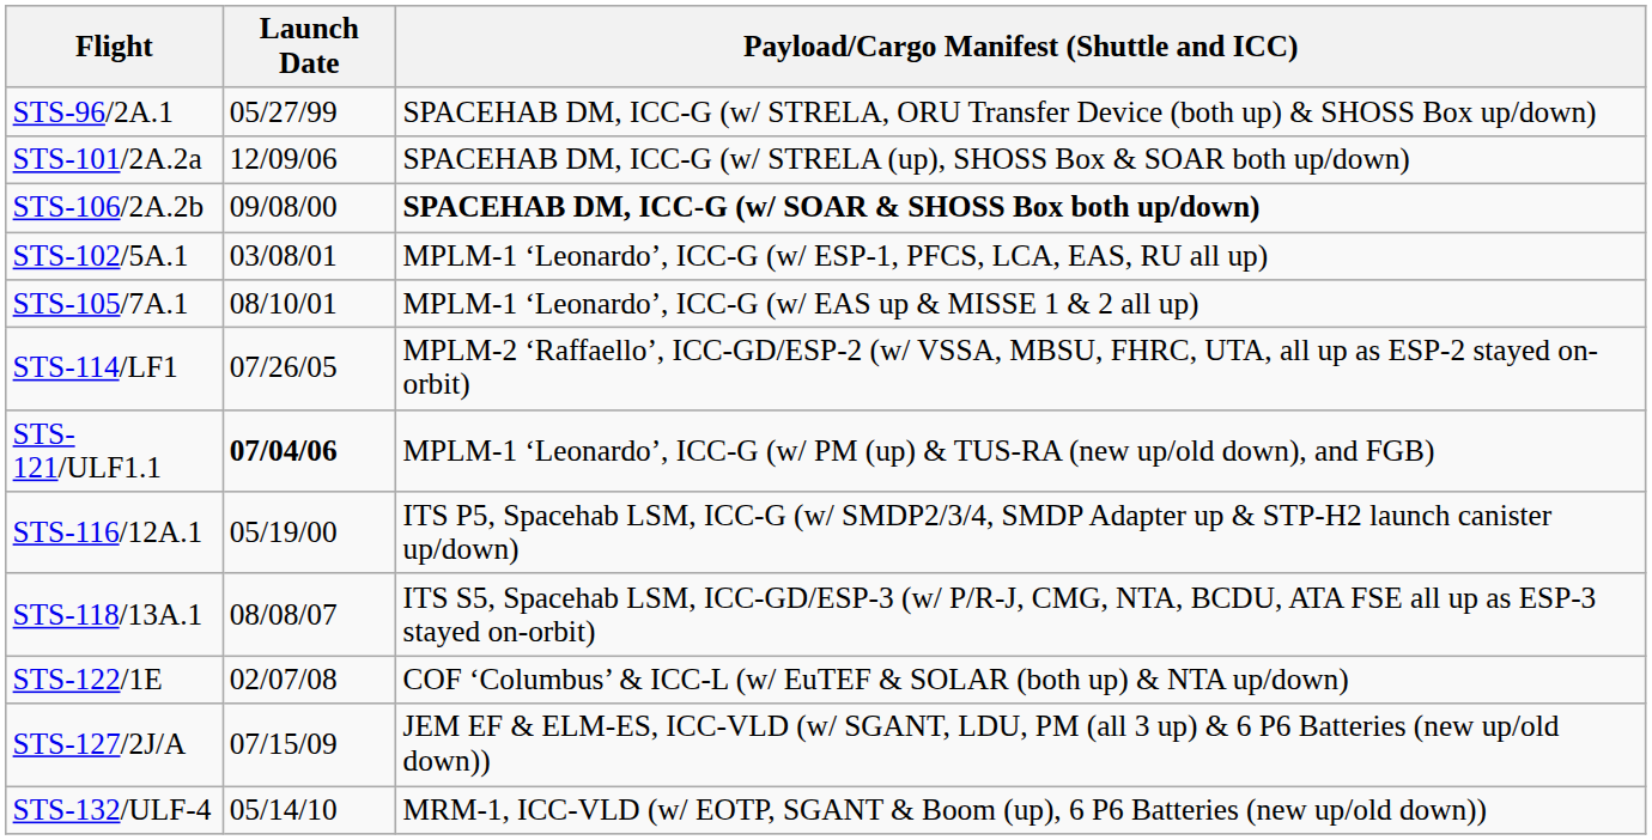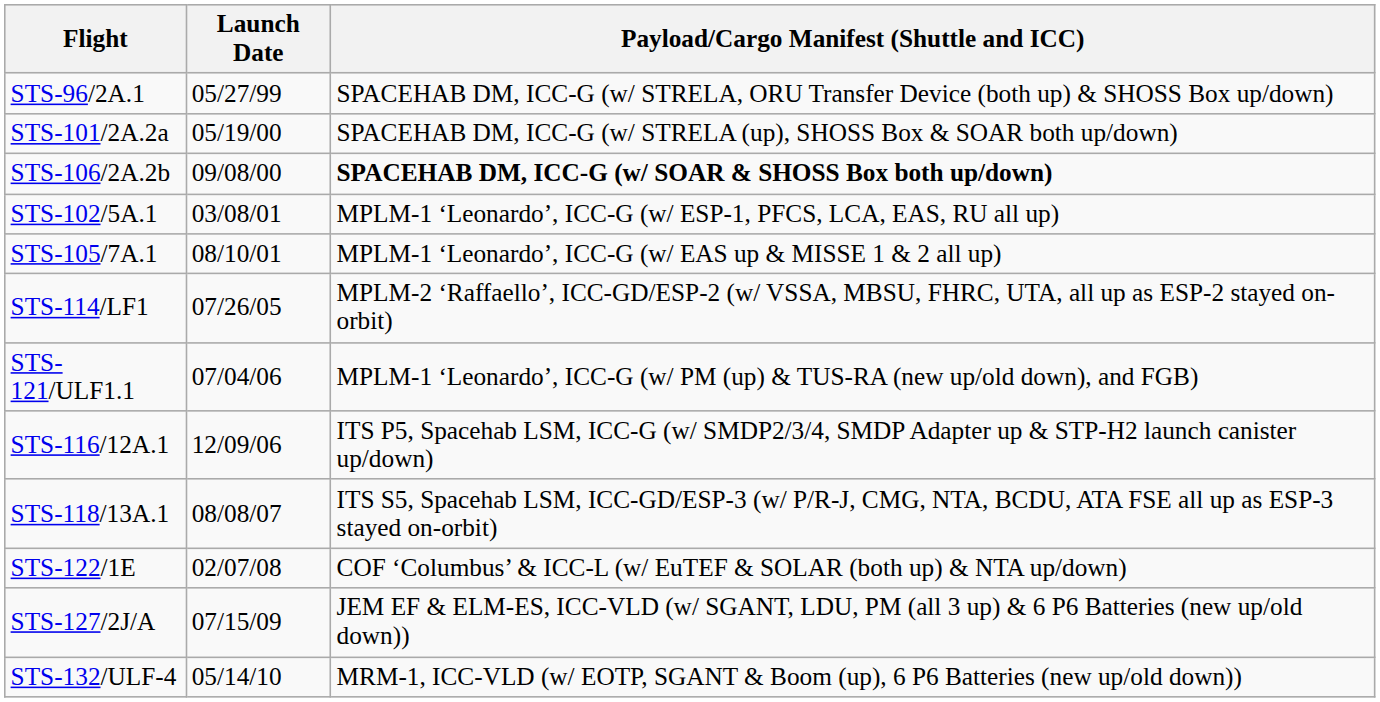STS-101/2A.2a | Launch Date: 12/09/06 -> 05/19/00
STS-121/ULF1.1 | Launch Date: bold -> normal
STS-116/12A.1 | Launch Date: 05/19/00 -> 12/09/06
